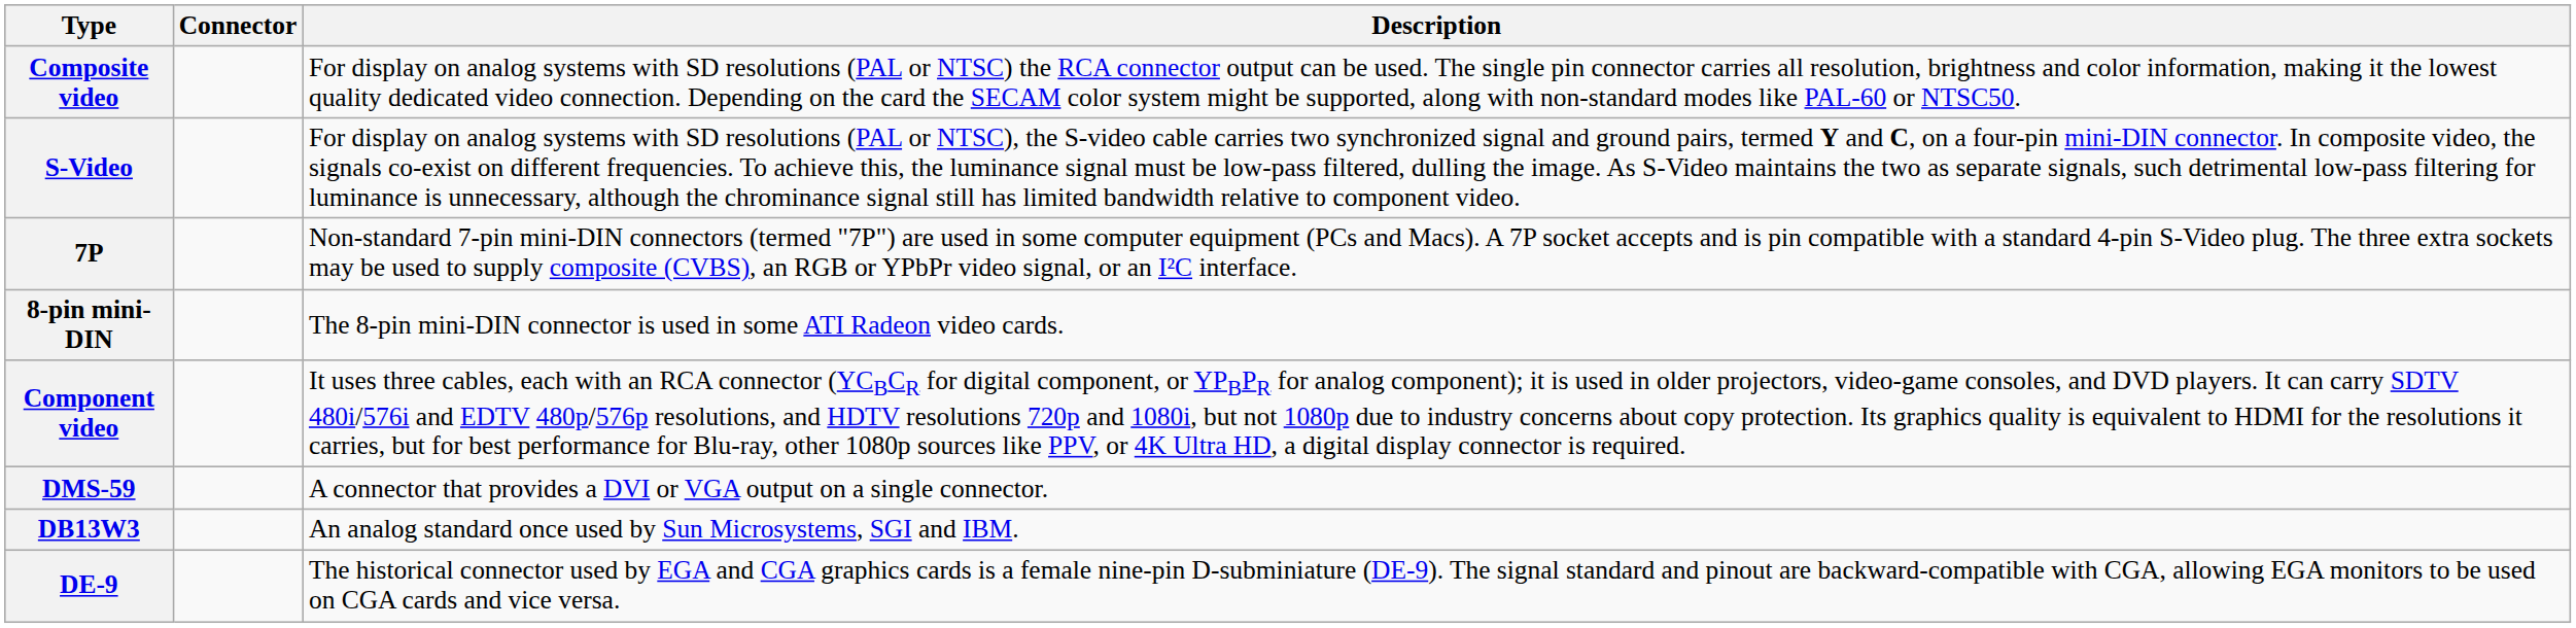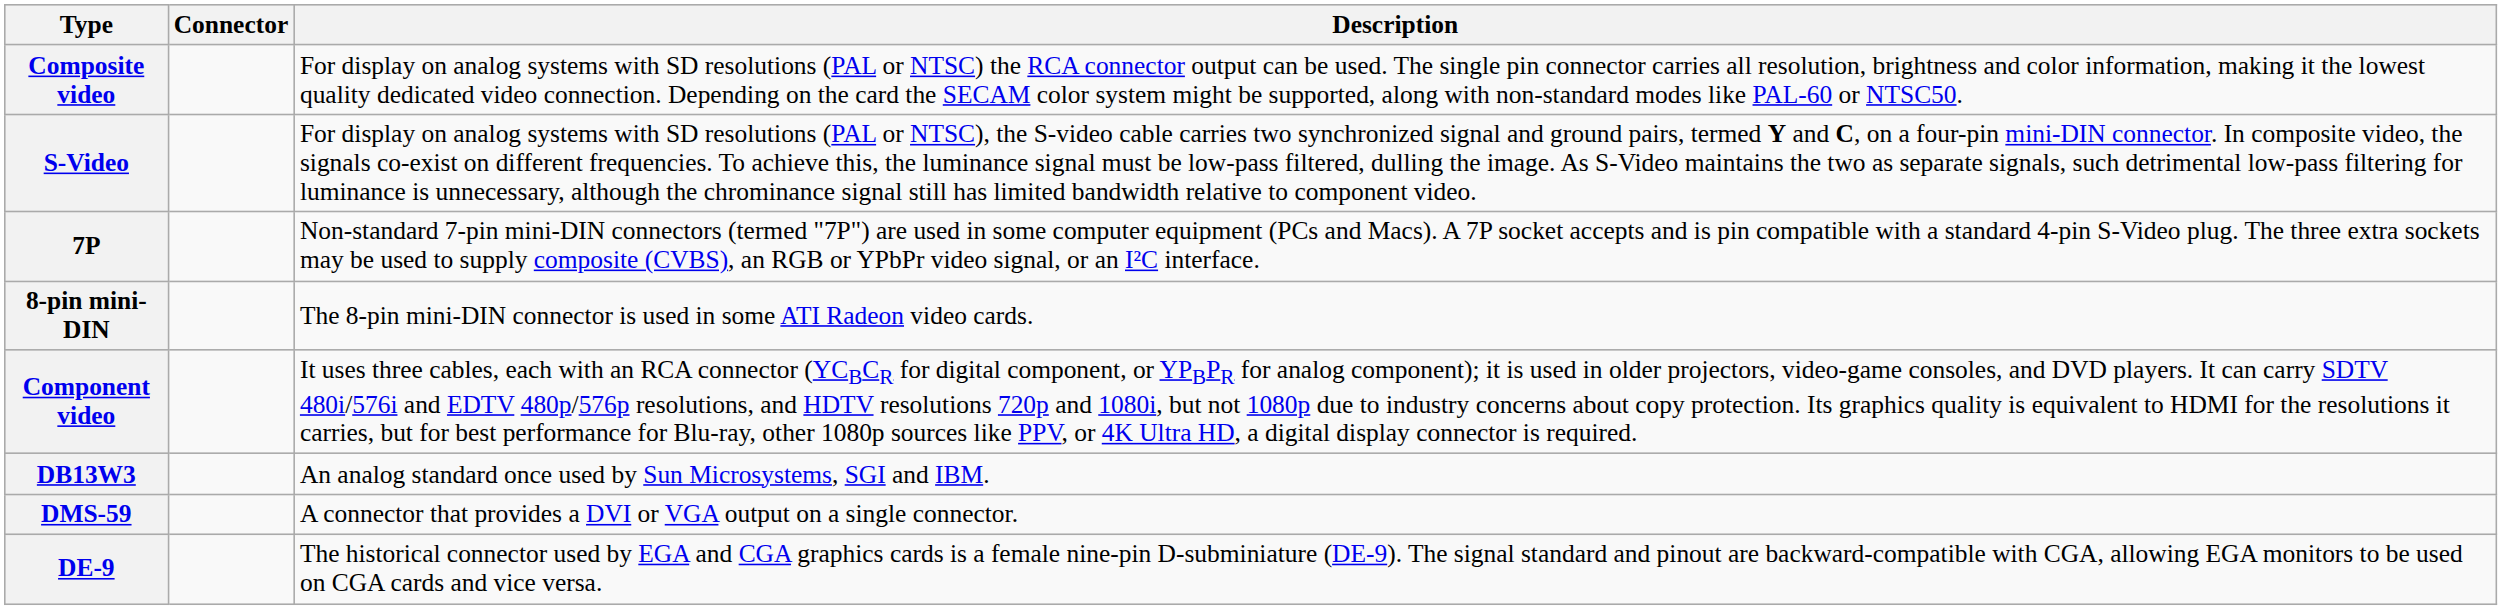rows swapped: DB13W3 <-> DMS-59
